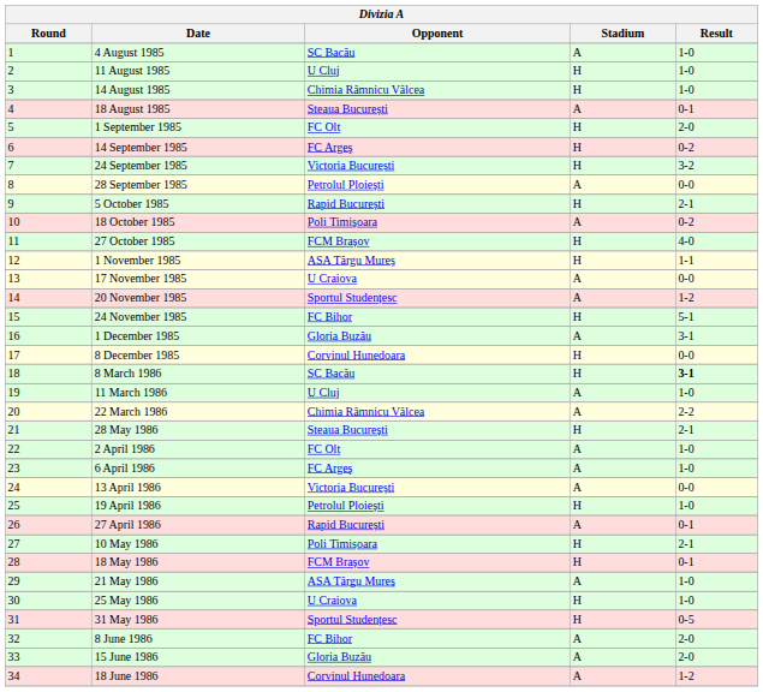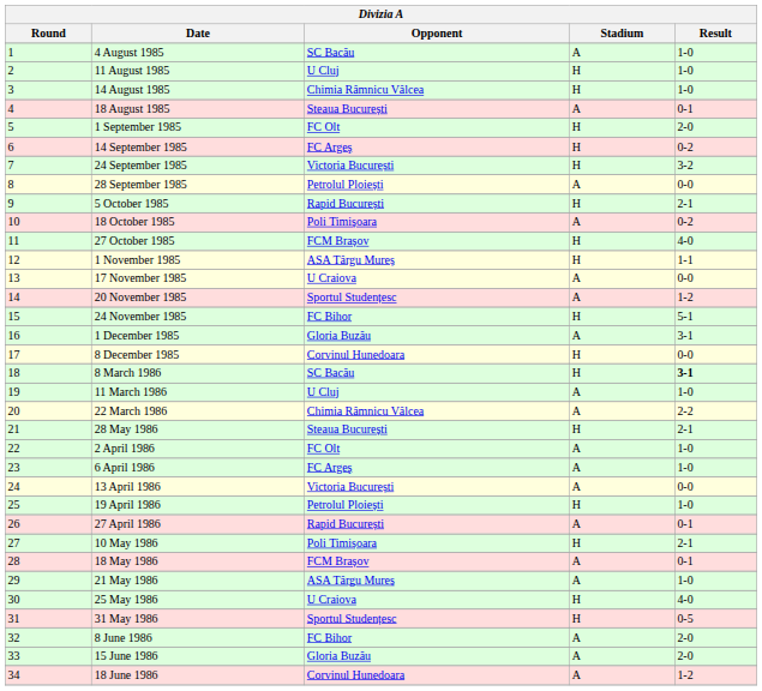18 May 1986 | Stadium: H -> A
25 May 1986 | Result: 1-0 -> 4-0
